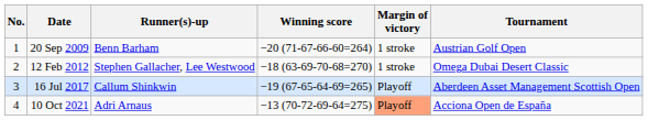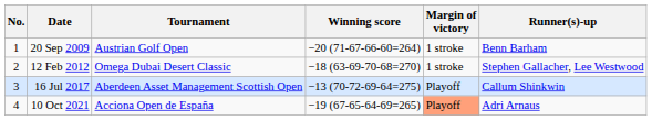columns swapped: Tournament <-> Runner(s)-up
16 Jul 2017 | Winning score: −19 (67-65-64-69=265) -> −13 (70-72-69-64=275)
10 Oct 2021 | Winning score: −13 (70-72-69-64=275) -> −19 (67-65-64-69=265)
